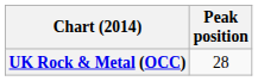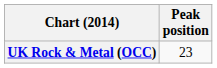UK Rock & Metal (OCC) | Peak position: 28 -> 23
